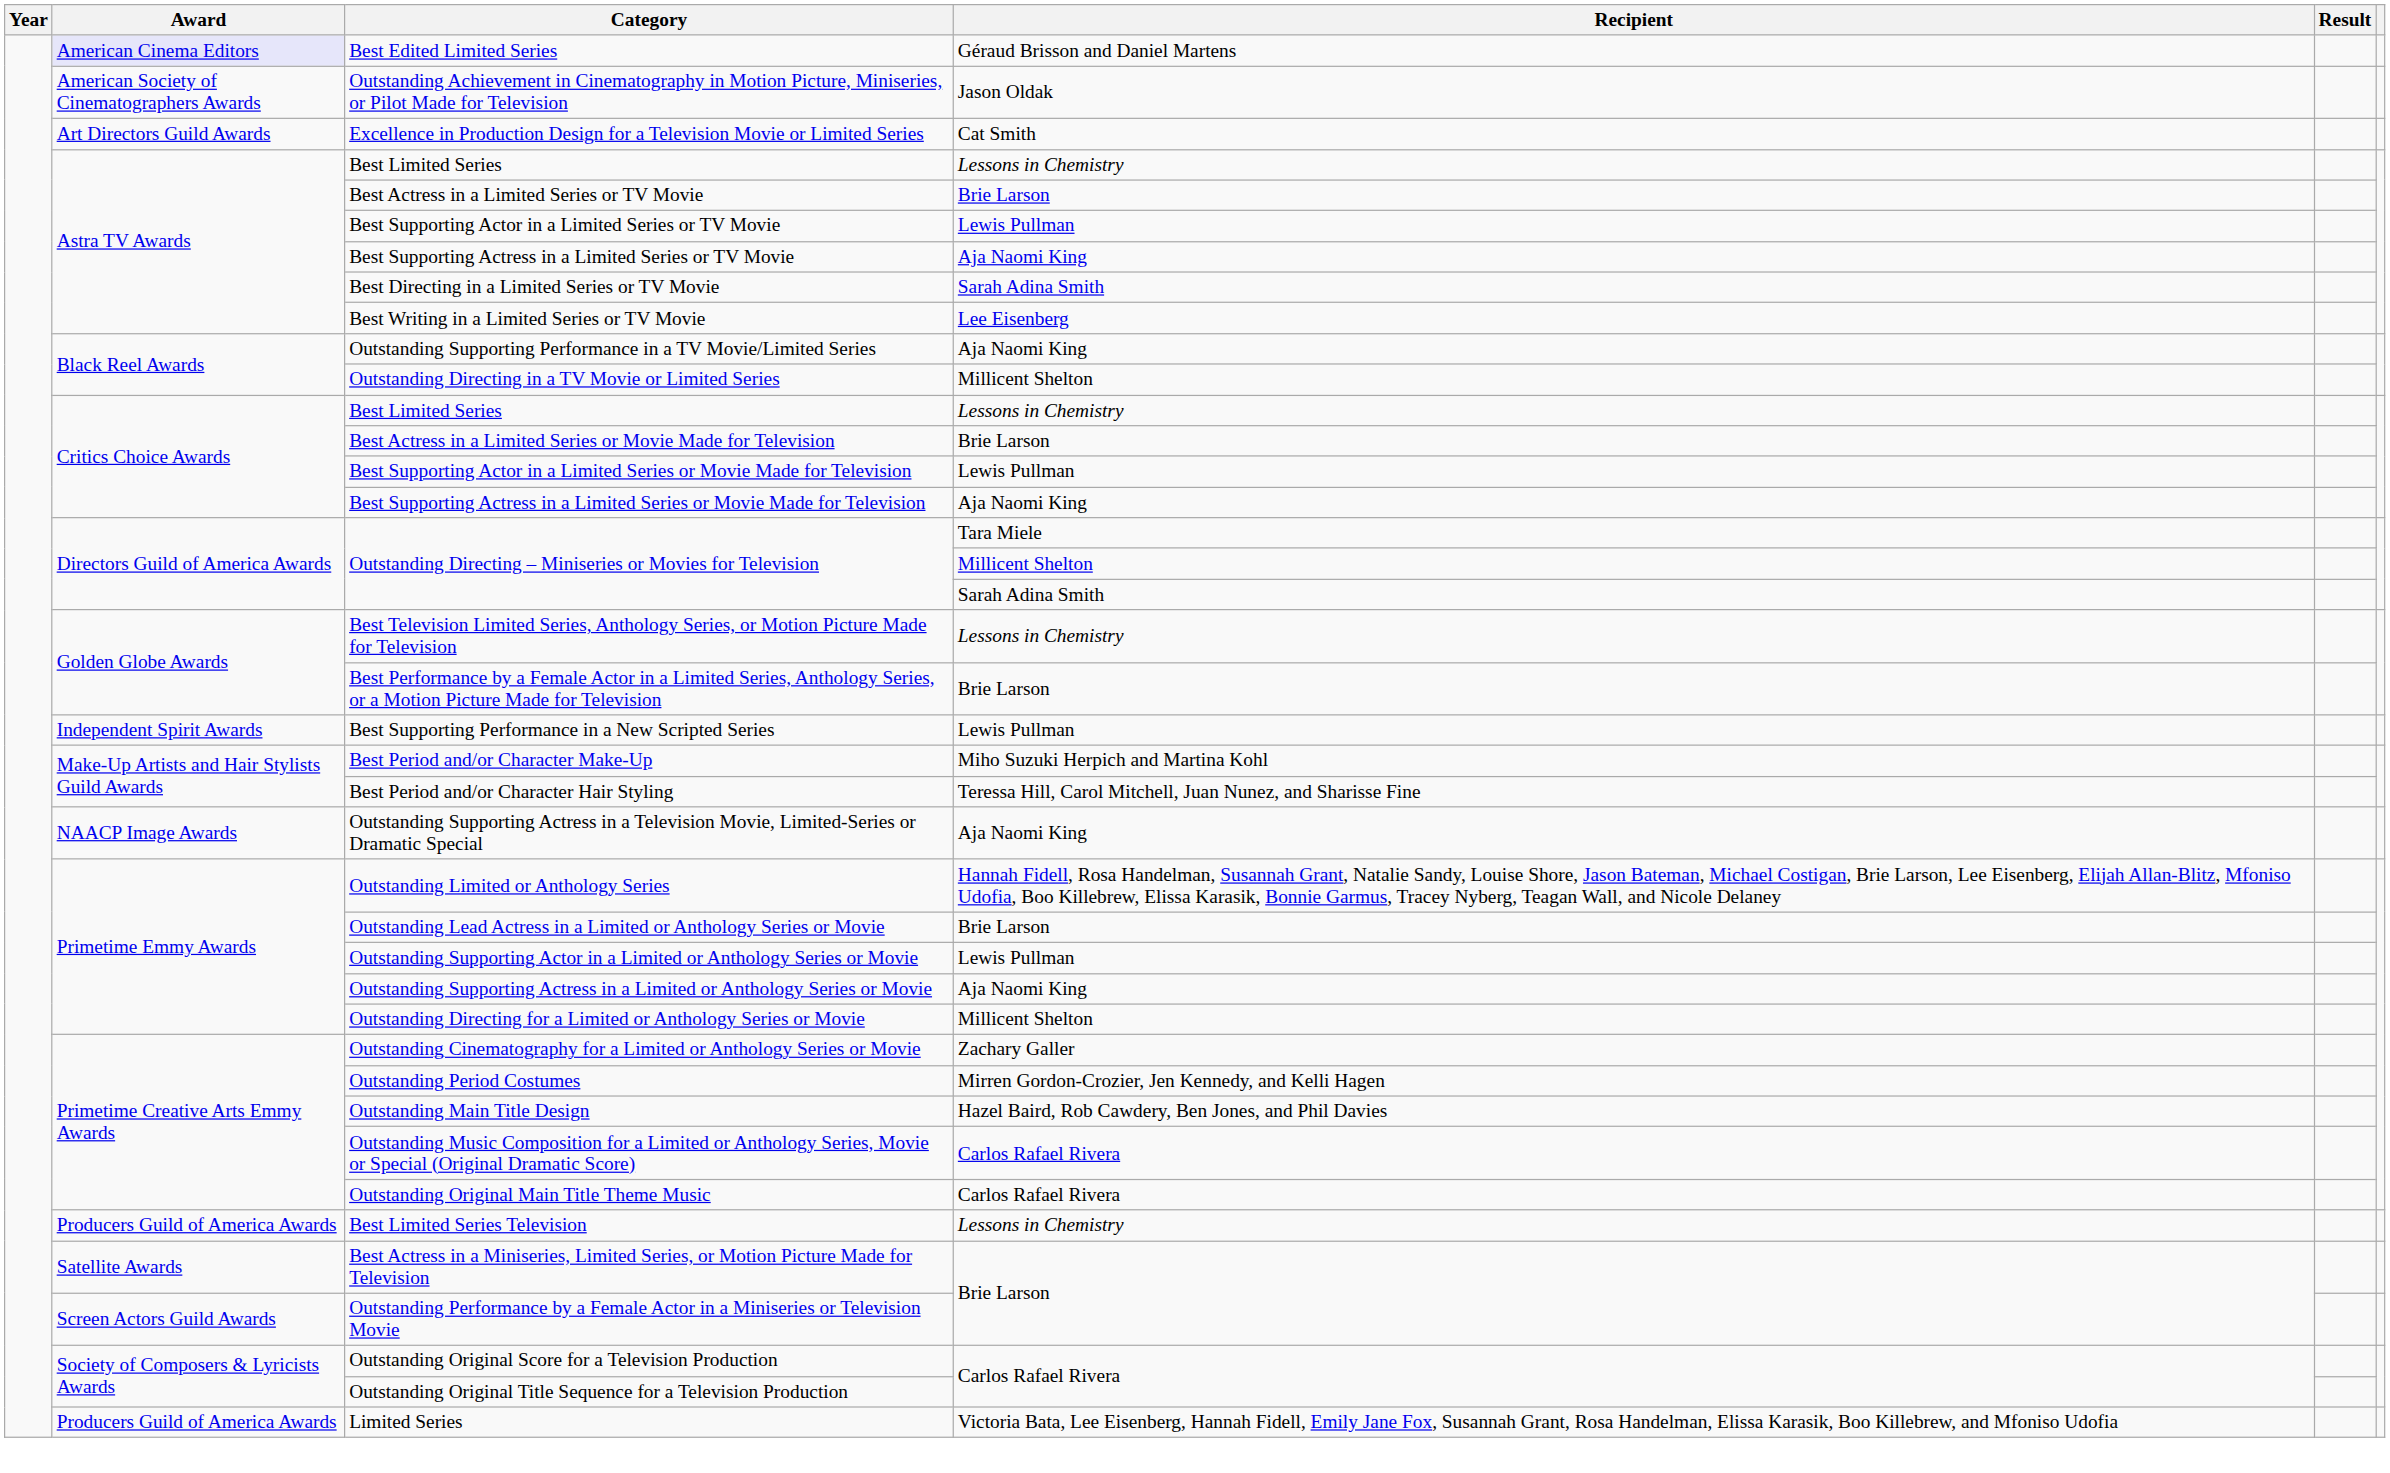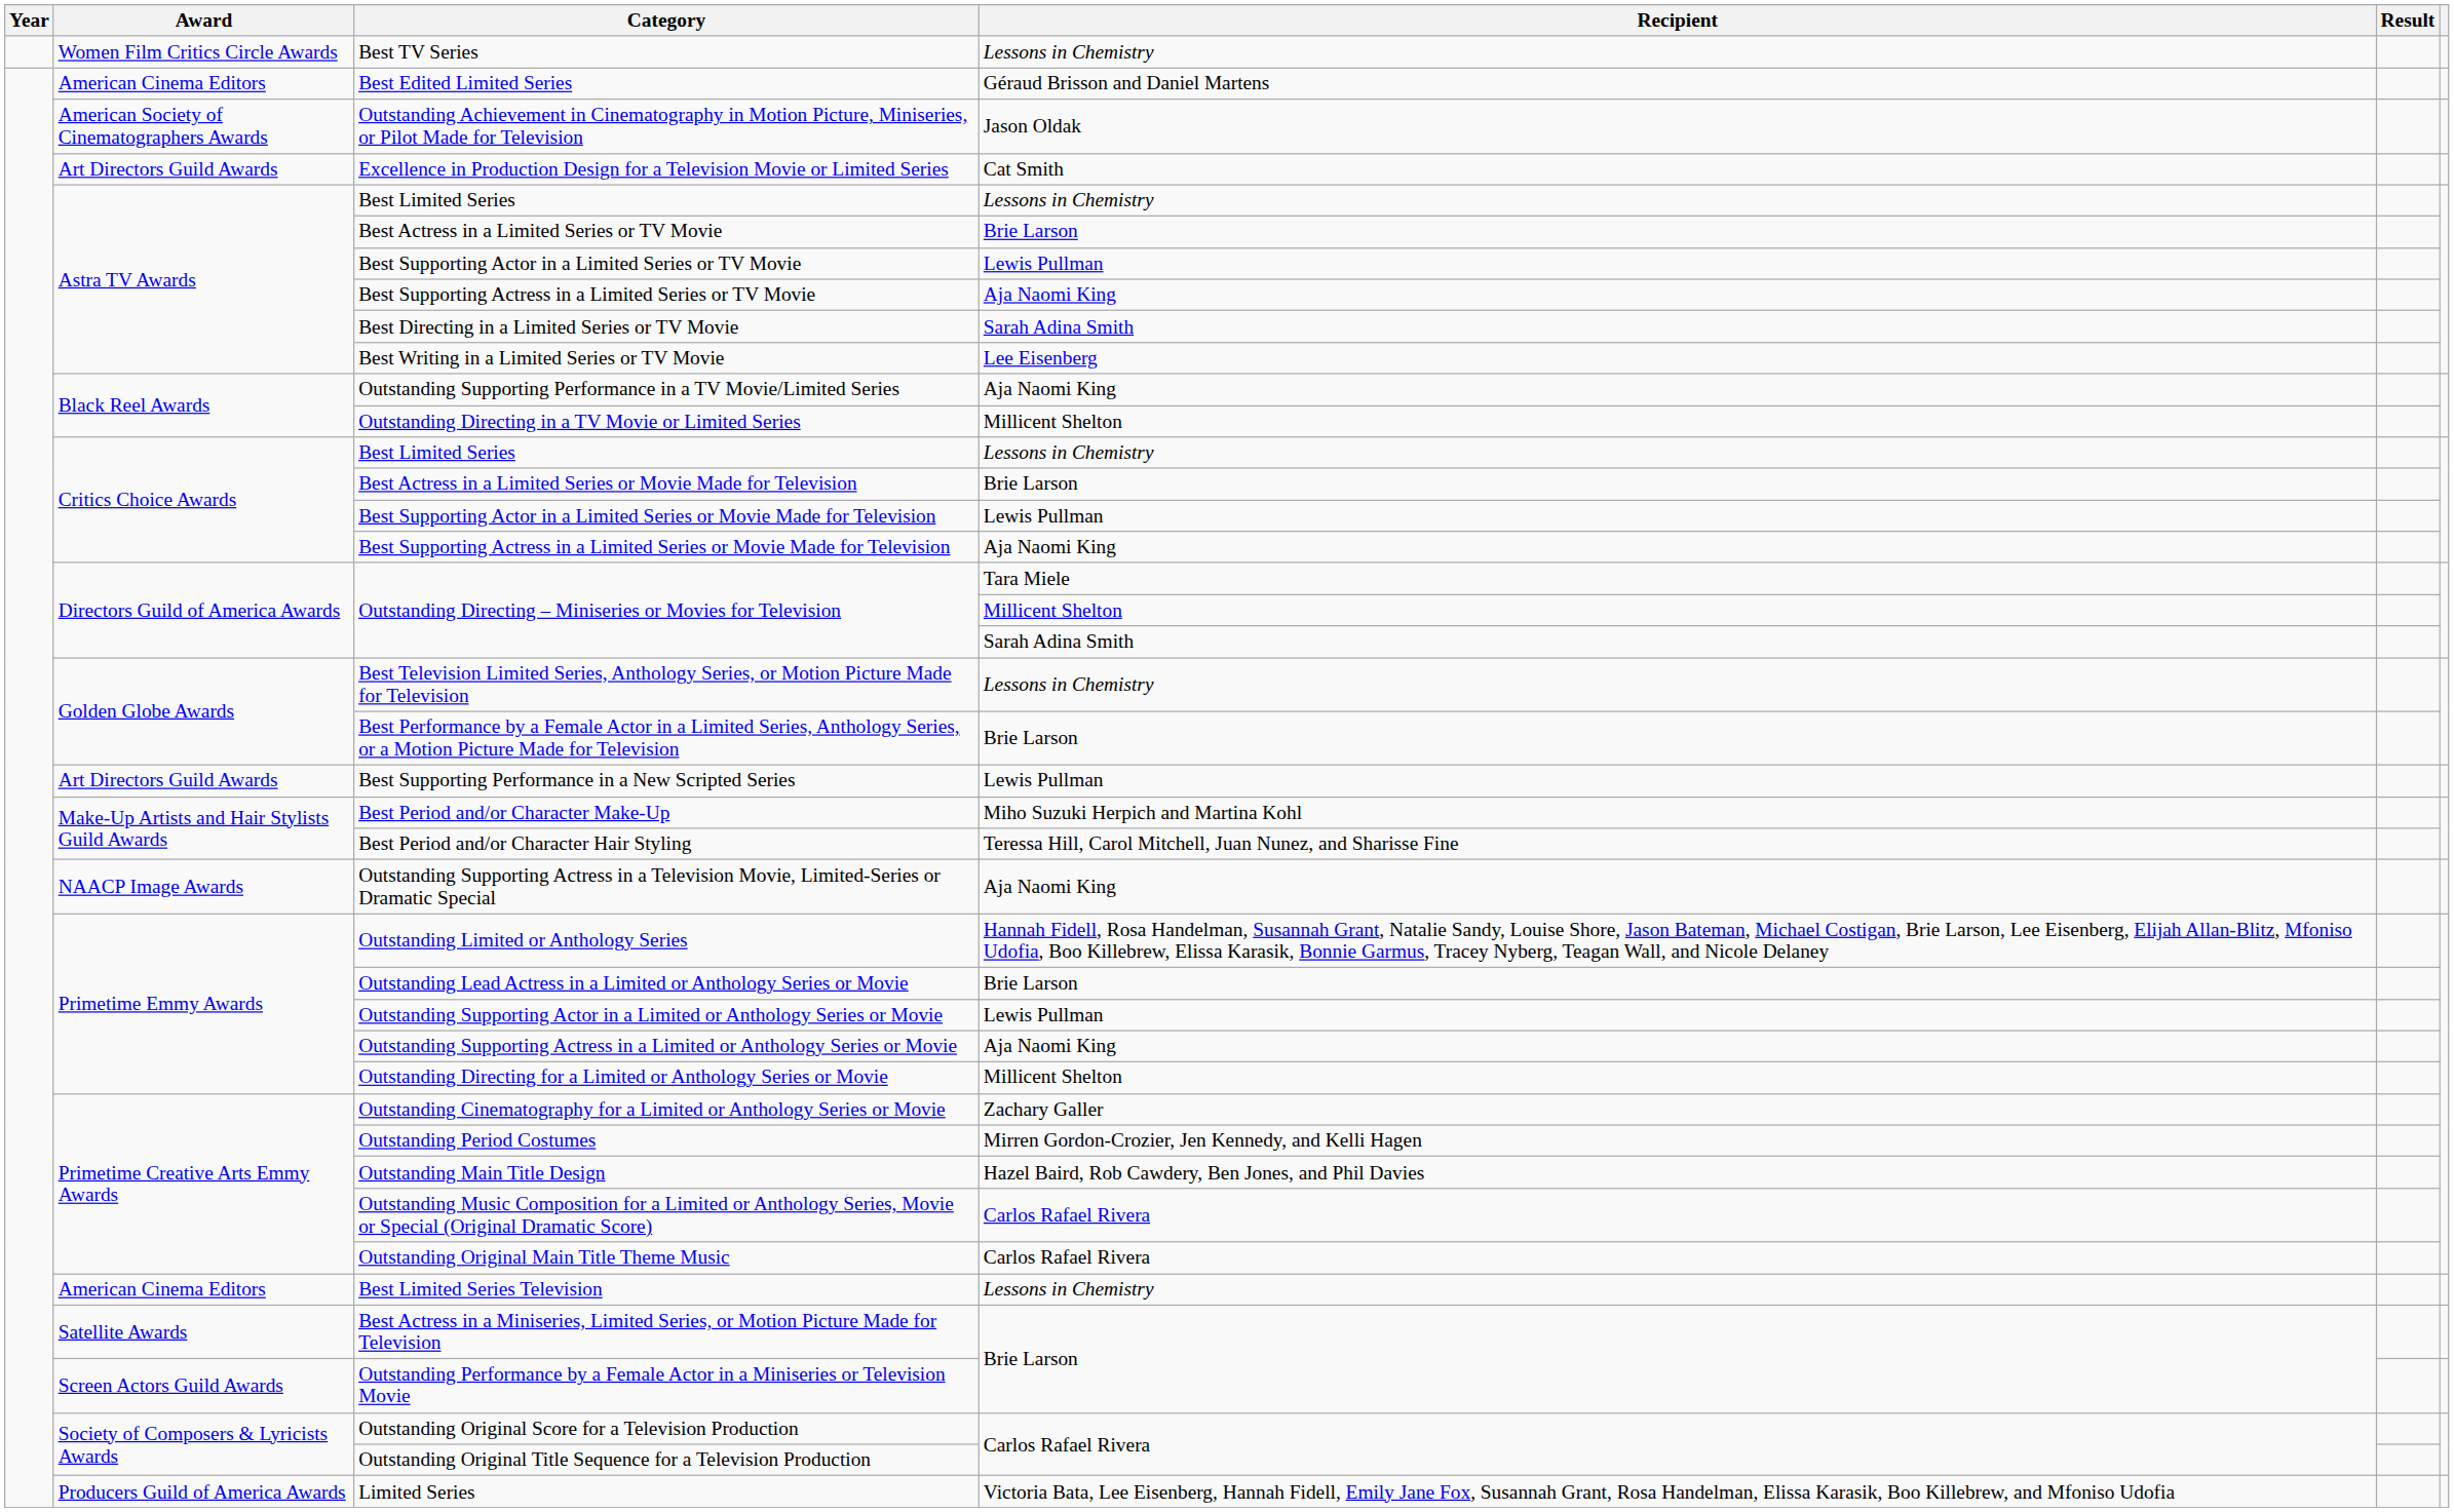+ row: Women Film Critics Circle Awards | Best TV Series | Lessons in Chemistry
Best Edited Limited Series | Award: lavender background -> no background
Best Supporting Performance in a New Scripted Series | Award: Independent Spirit Awards -> Art Directors Guild Awards
Best Limited Series Television | Award: Producers Guild of America Awards -> American Cinema Editors
